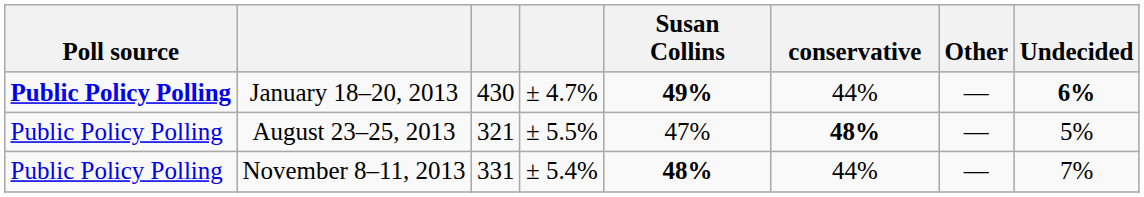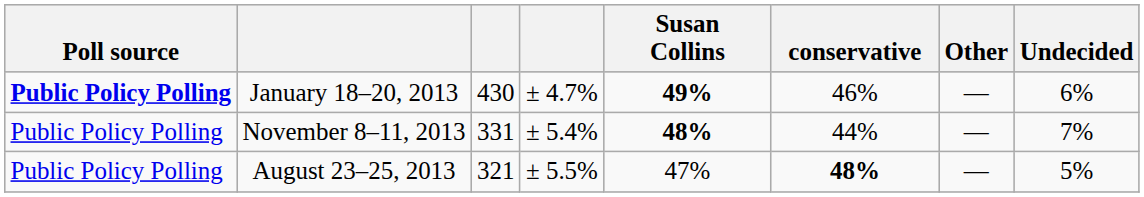January 18–20, 2013 | conservative: 44% -> 46%
January 18–20, 2013 | Undecided: bold -> normal
rows swapped: August 23–25, 2013 <-> November 8–11, 2013
